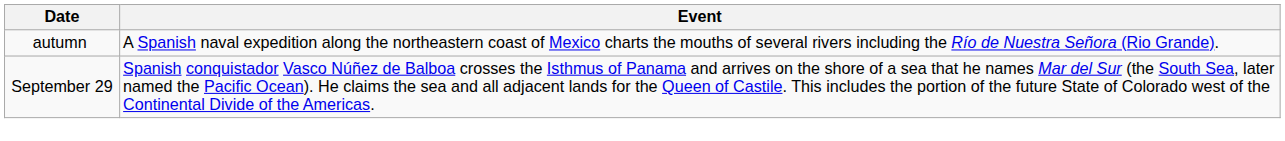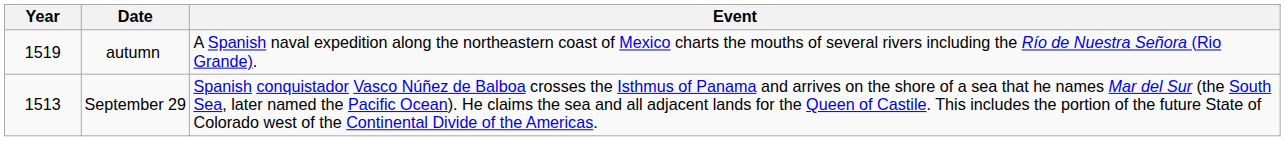+ column: Year | 1519 | 1513
